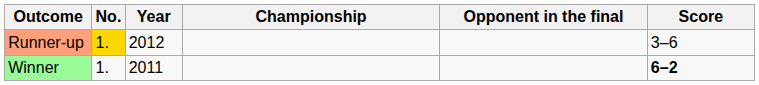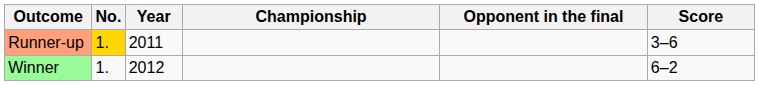Runner-up | Year: 2012 -> 2011
Winner | Year: 2011 -> 2012
Winner | Score: bold -> normal
